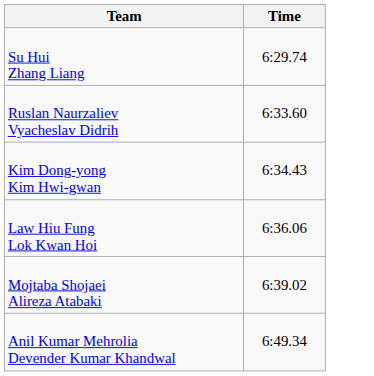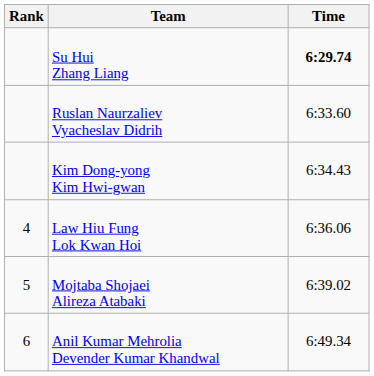+ column: Rank | 4 | 5 | 6
Su Hui Zhang Liang | Time: normal -> bold
